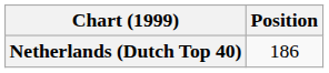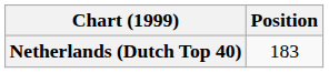Netherlands (Dutch Top 40) | Position: 186 -> 183
